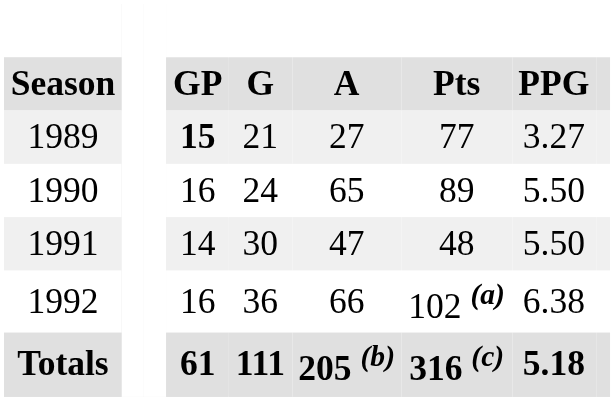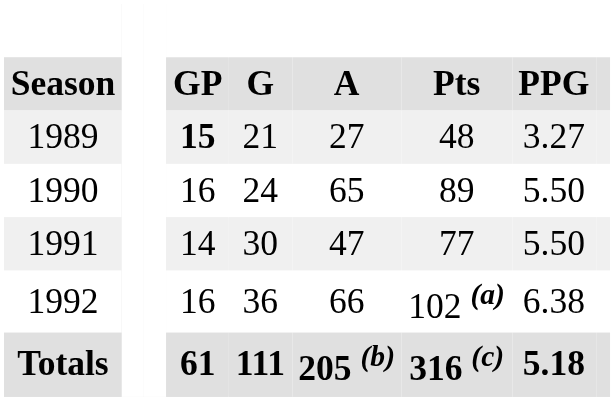1989 | Pts: 77 -> 48
1991 | Pts: 48 -> 77
